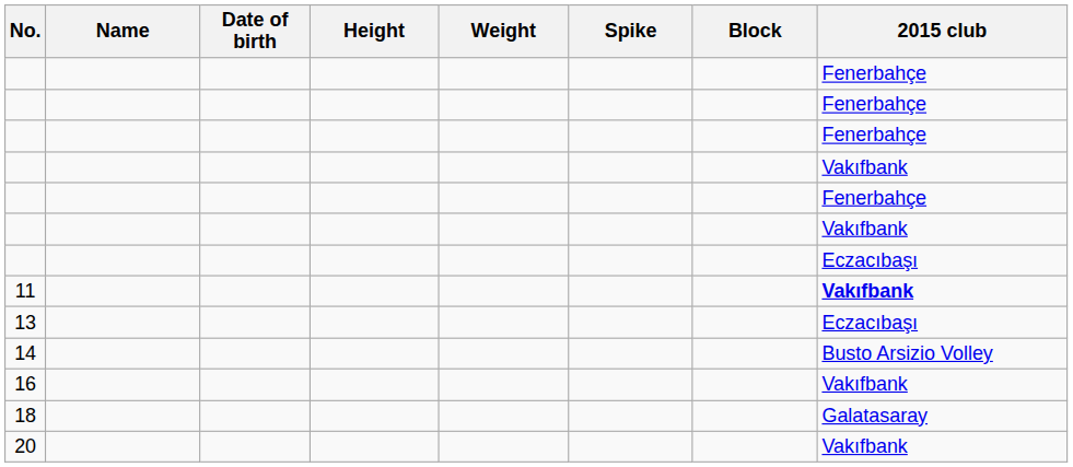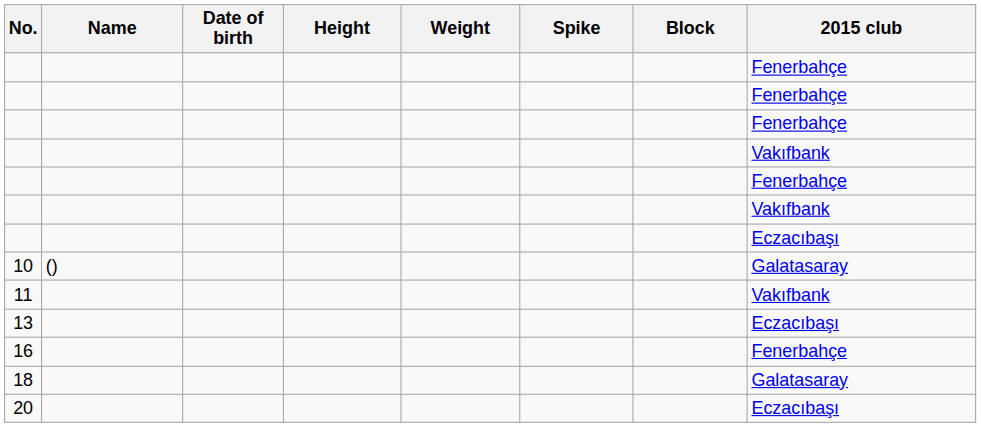+ row: 10 | () | Galatasaray
11 | 2015 club: bold -> normal
- row: 14 | Busto Arsizio Volley
16 | 2015 club: Vakıfbank -> Fenerbahçe
20 | 2015 club: Vakıfbank -> Eczacıbaşı
